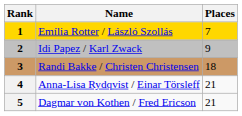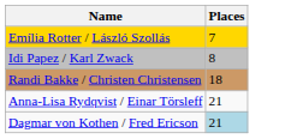- column: Rank | 1 | 2 | 3 | 4 | 5
Idi Papez / Karl Zwack | Places: 9 -> 8
Dagmar von Kothen / Fred Ericson | Places: no background -> lightblue background
